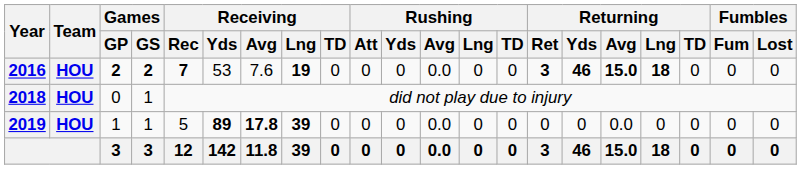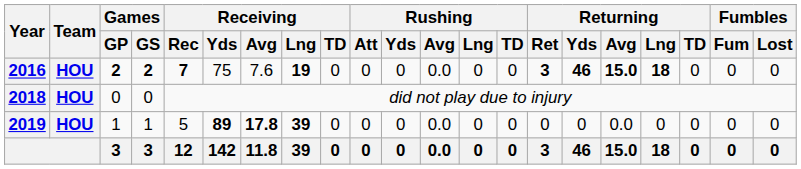2016 | Receiving / Yds: 53 -> 75
2018 | Games / GS: 1 -> 0
